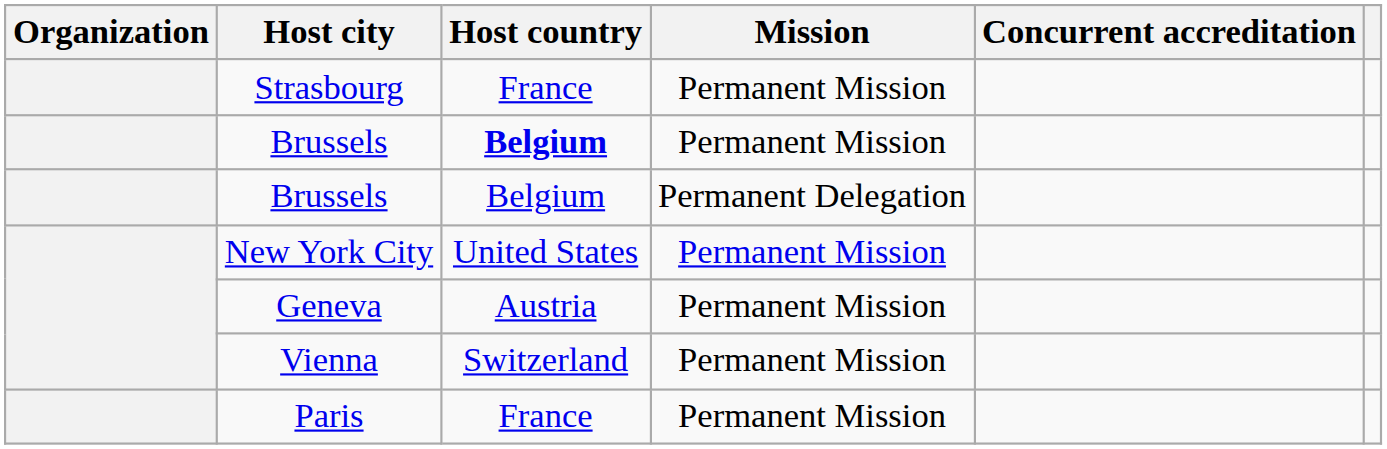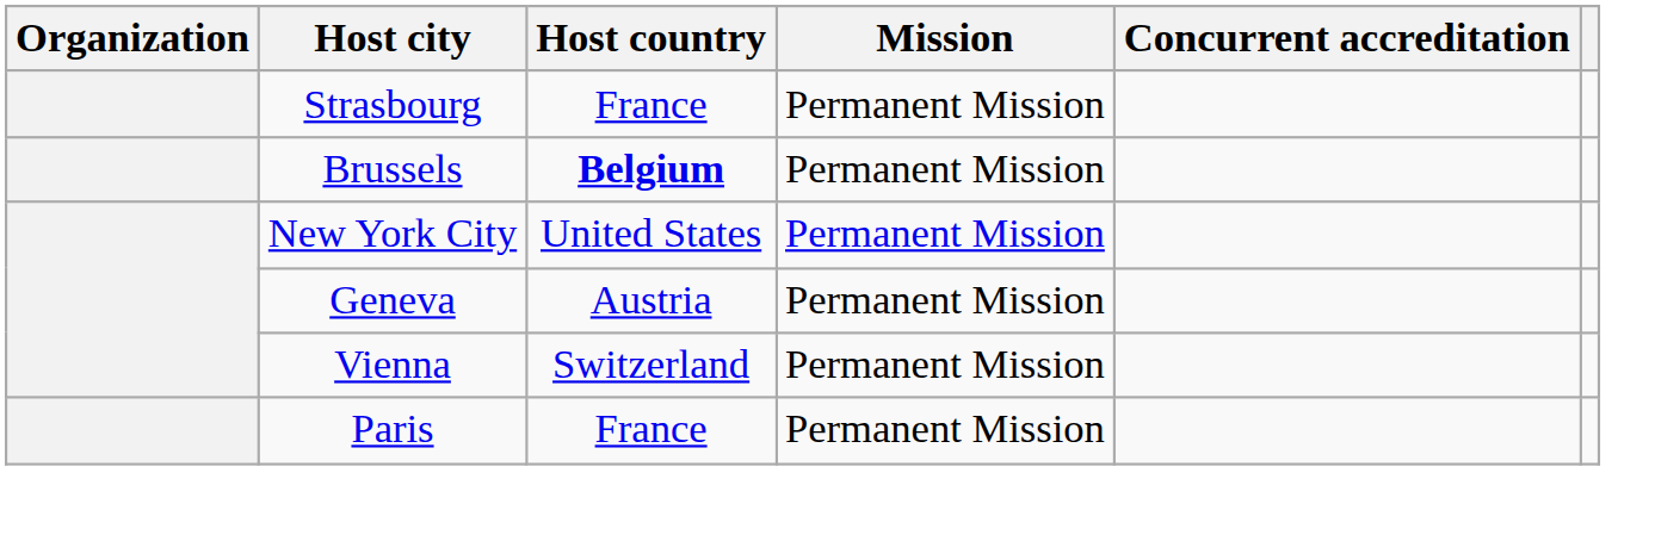- row: Brussels | Belgium | Permanent Delegation
